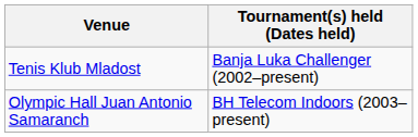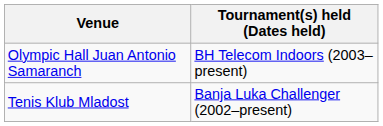rows swapped: Olympic Hall Juan Antonio Samaranch <-> Tenis Klub Mladost
